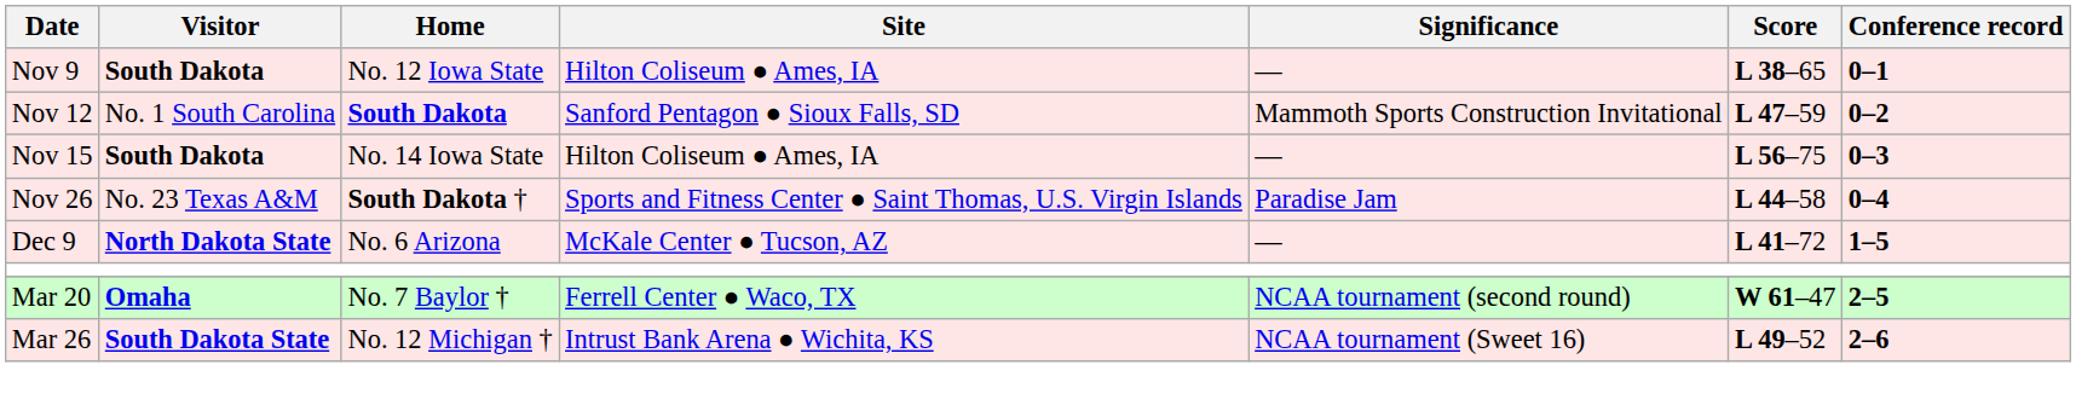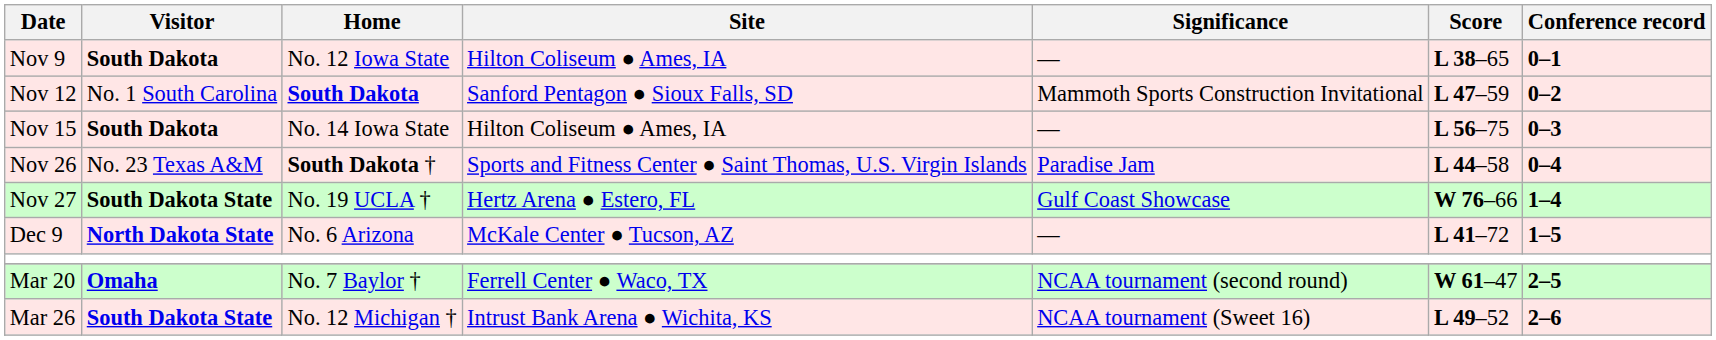+ row: Nov 27 | South Dakota State | No. 19 UCLA † | Hertz Arena ● Estero, FL | Gulf Coast Showcase | W 76–66 | 1–4
